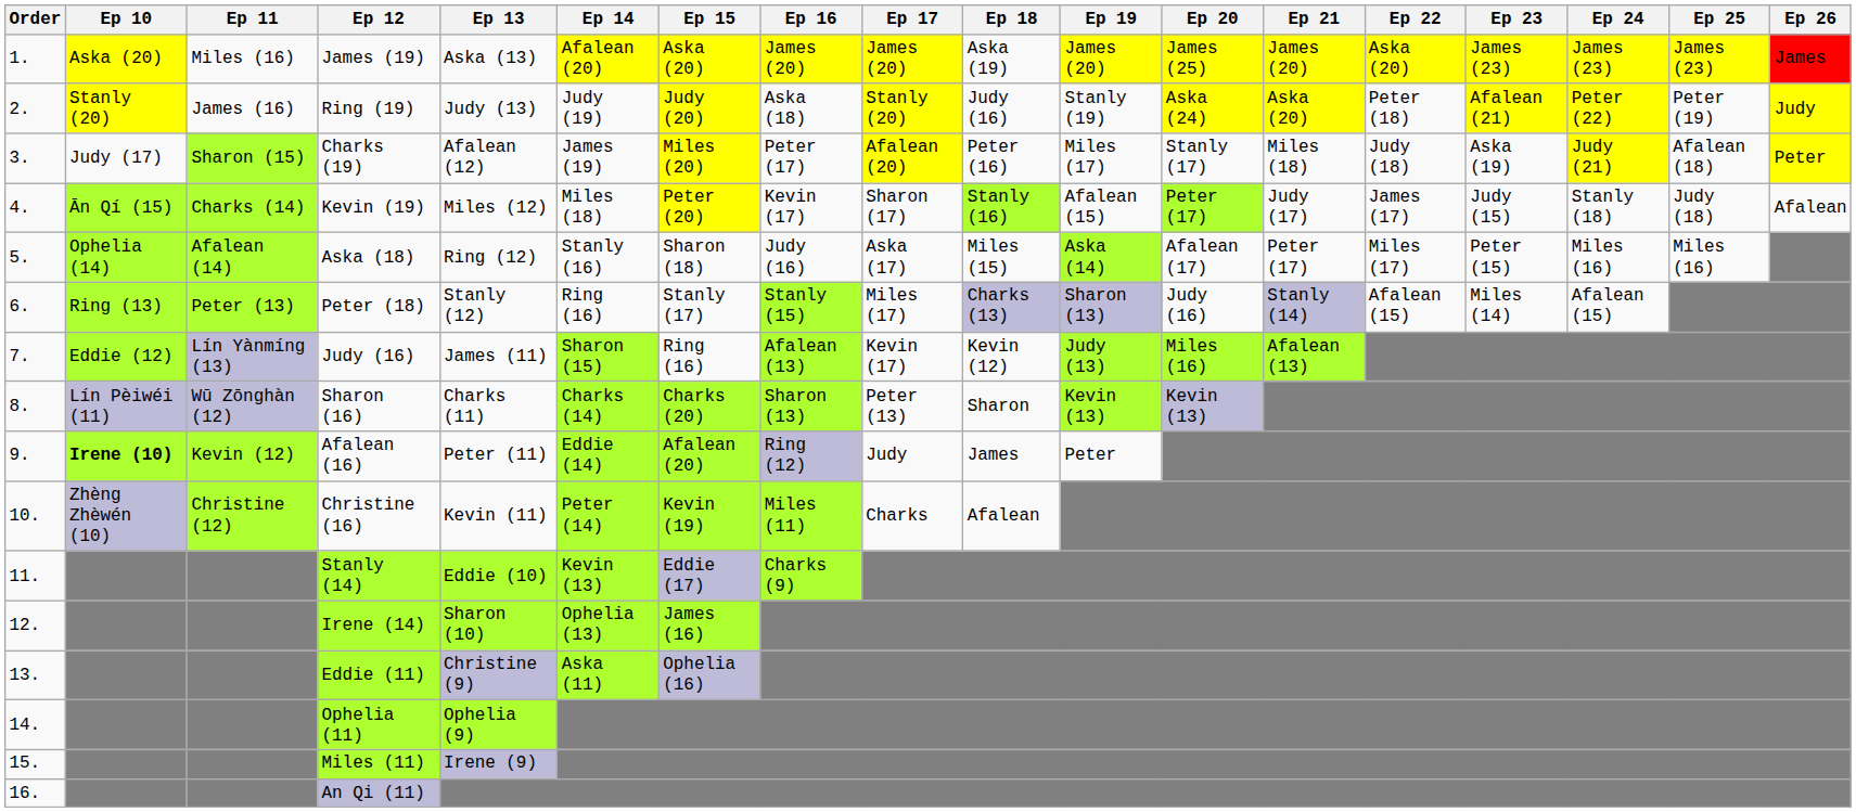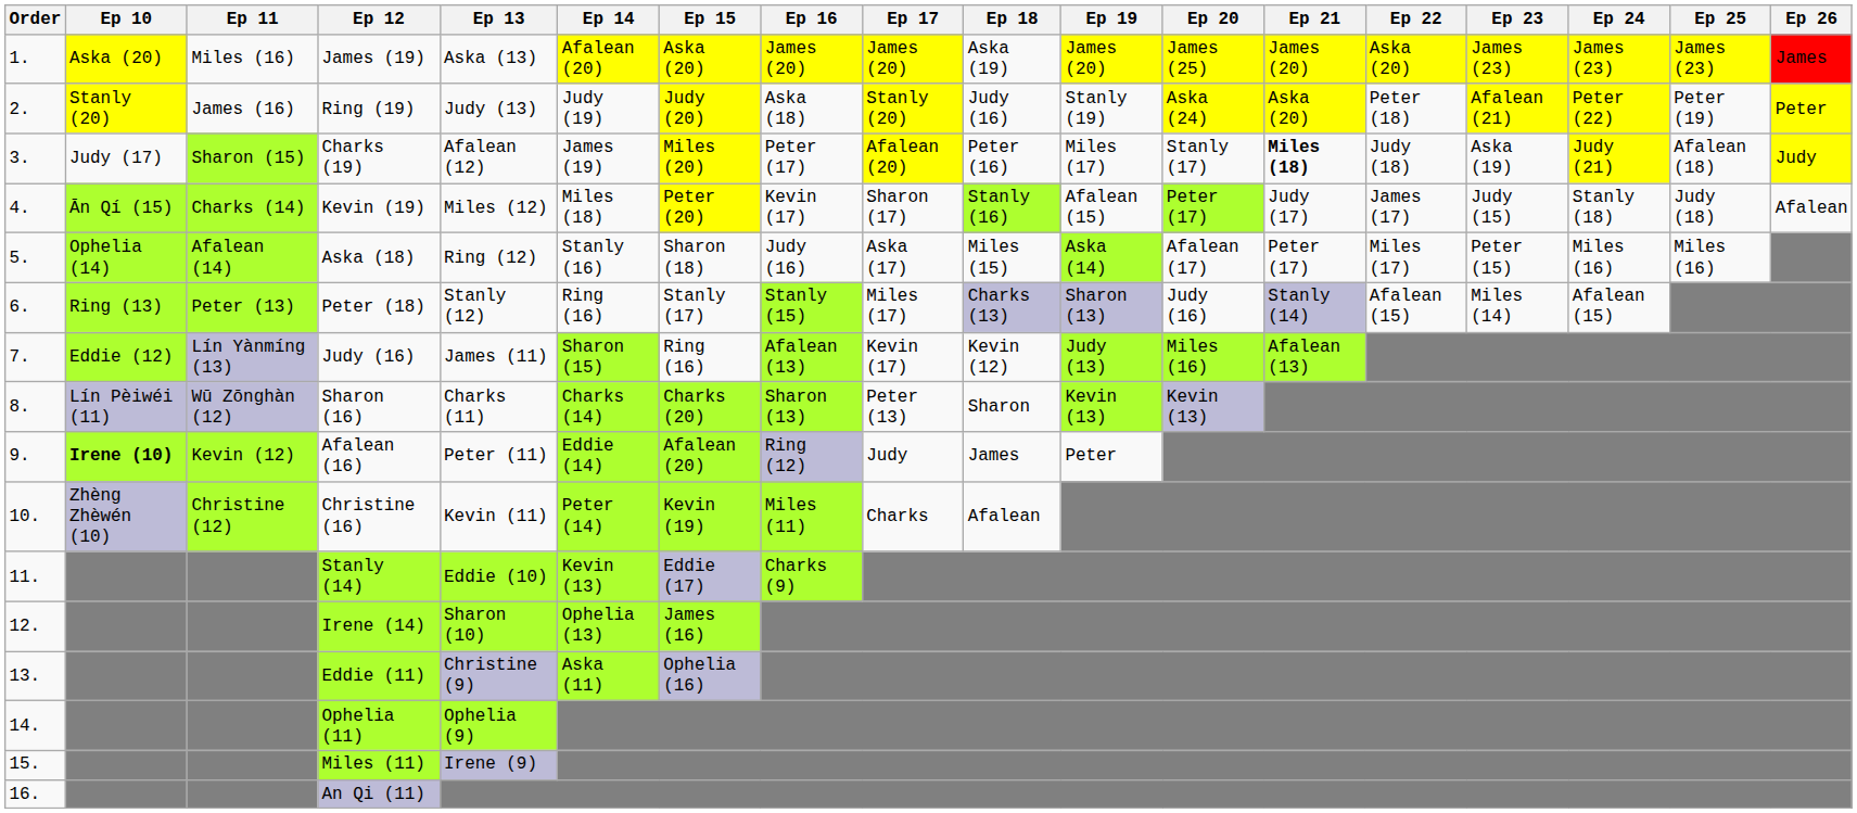Ring (19) | Ep 26: Judy -> Peter
Charks (19) | Ep 21: normal -> bold
Charks (19) | Ep 26: Peter -> Judy
